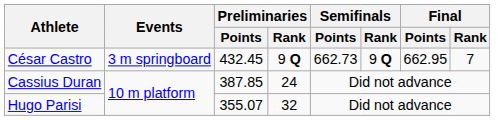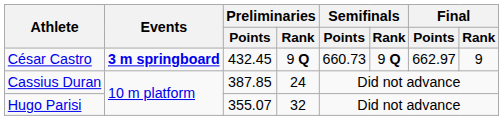César Castro | Events: normal -> bold
César Castro | Semifinals / Points: 662.73 -> 660.73
César Castro | Final / Points: 662.95 -> 662.97
César Castro | Final / Rank: 7 -> 9
